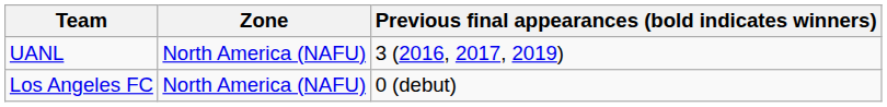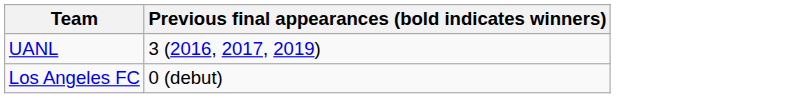- column: Zone | North America (NAFU) | North America (NAFU)
